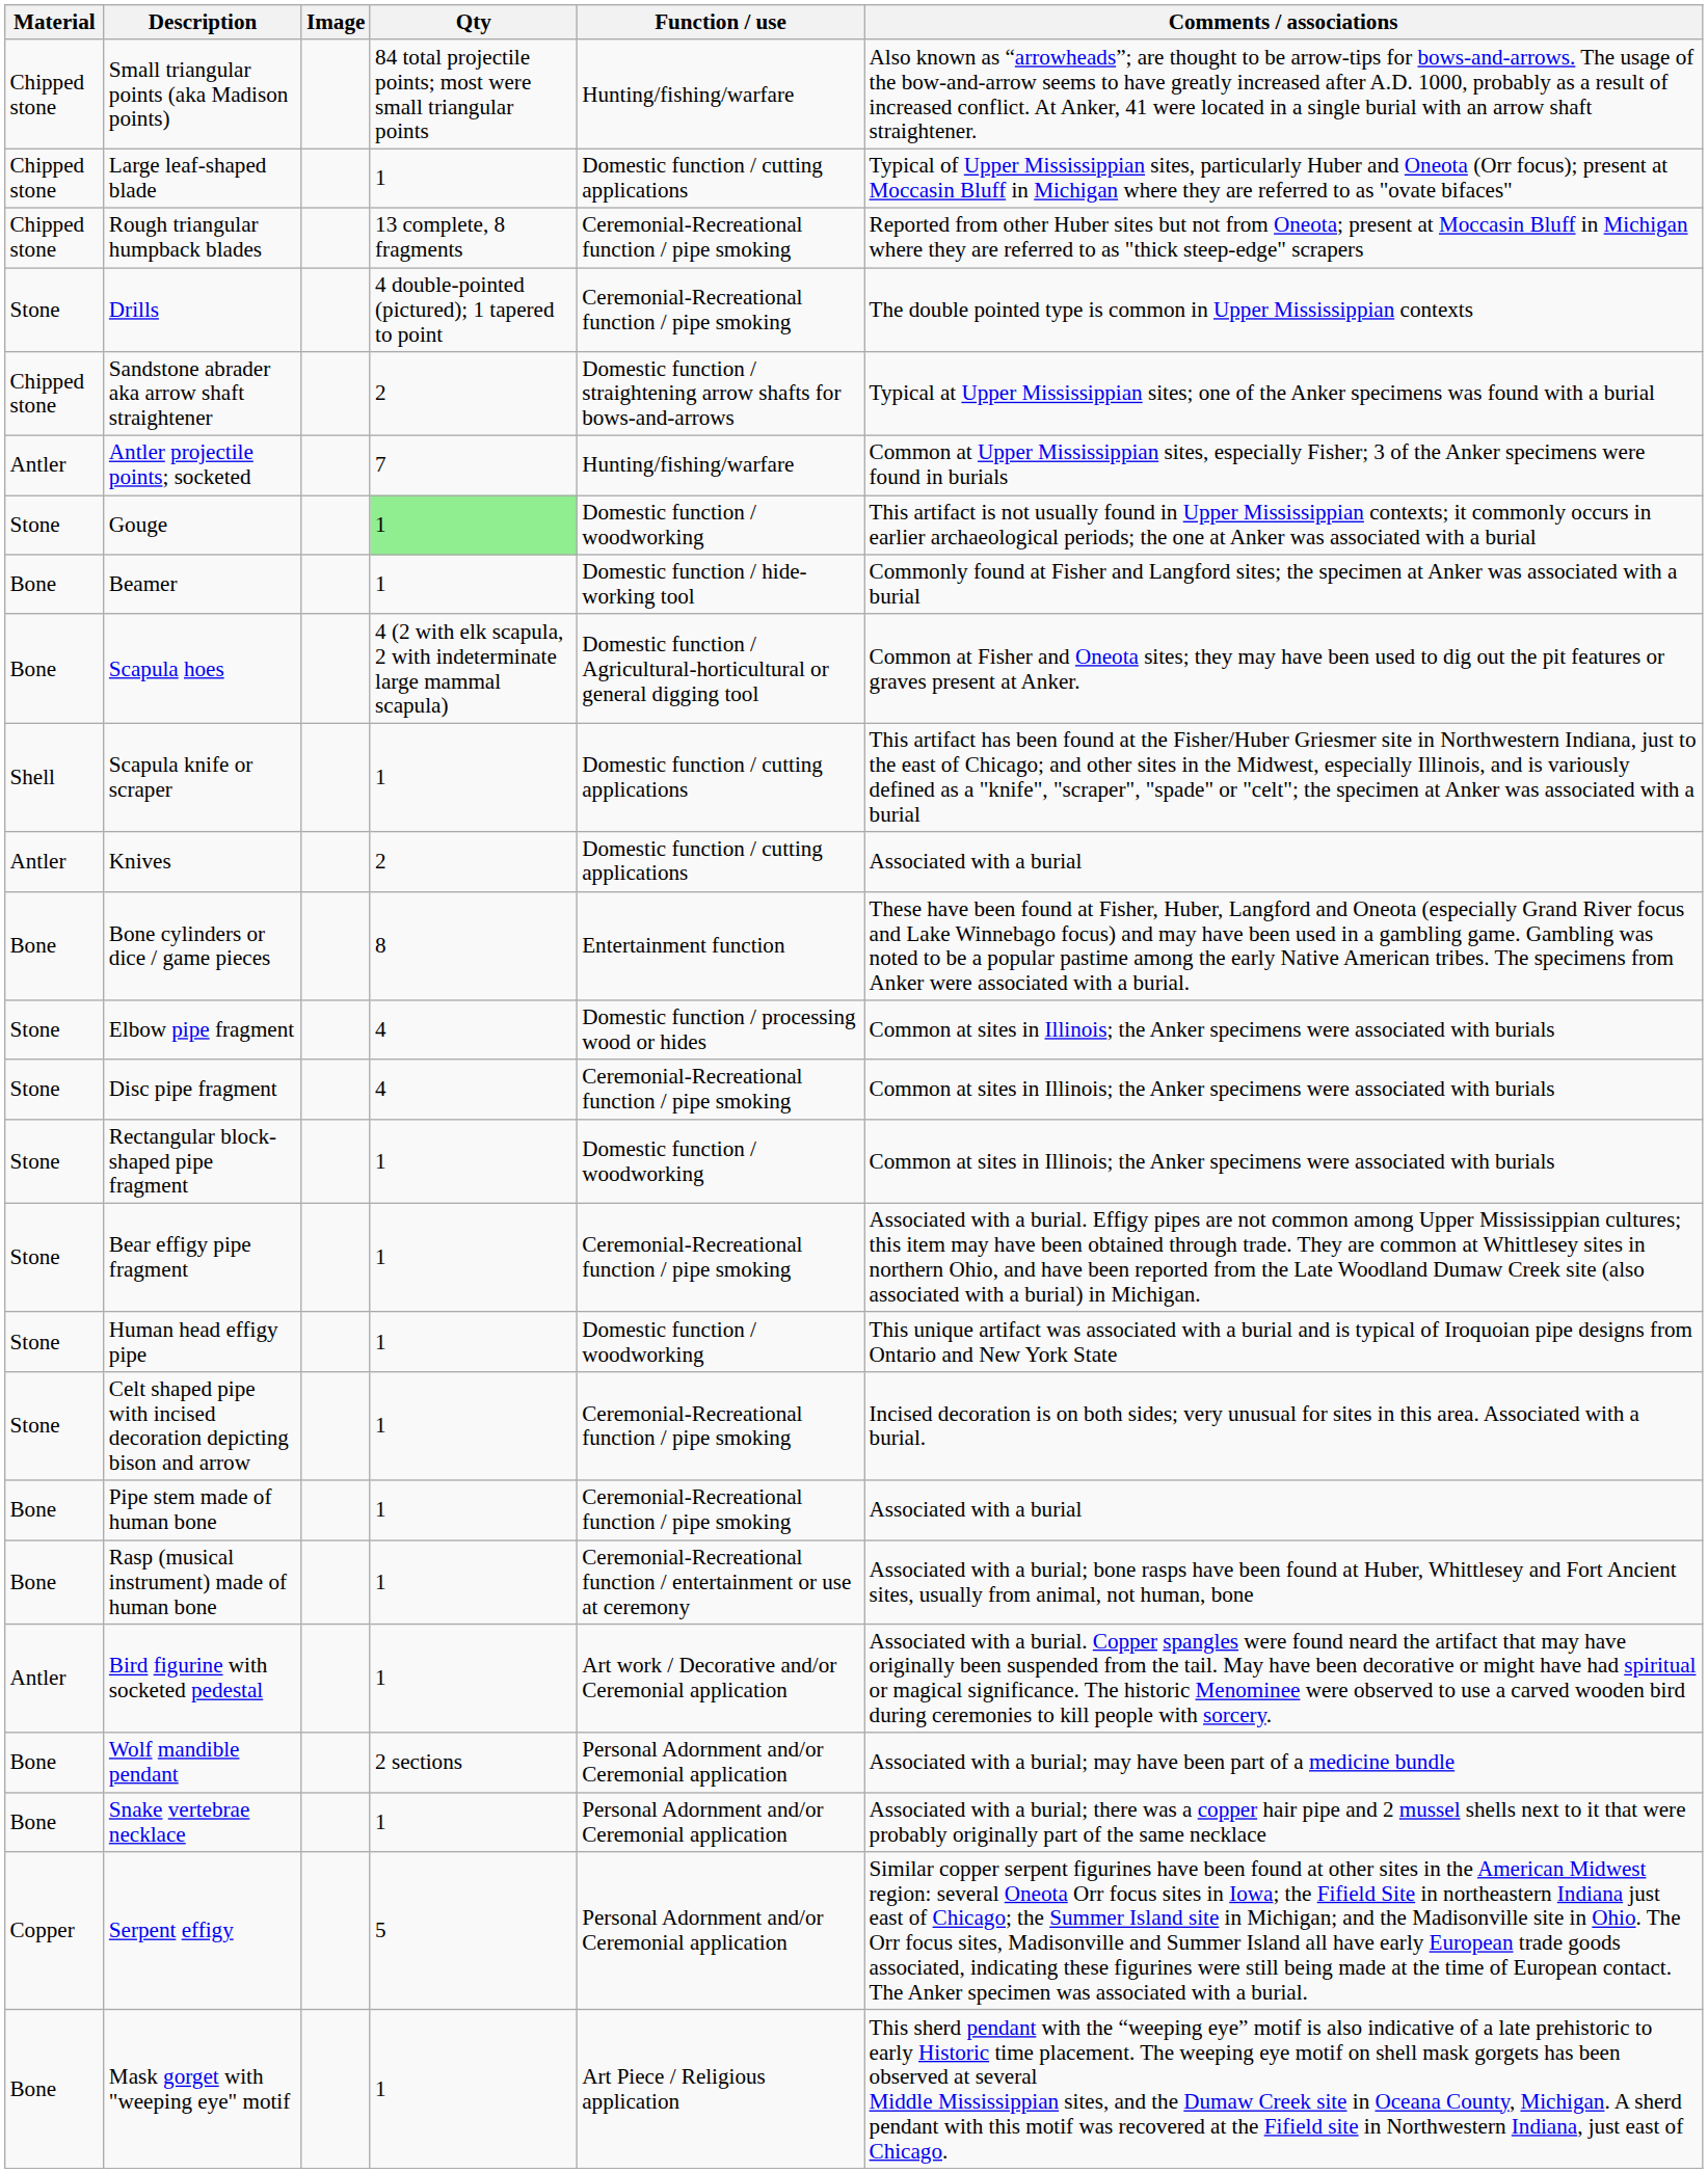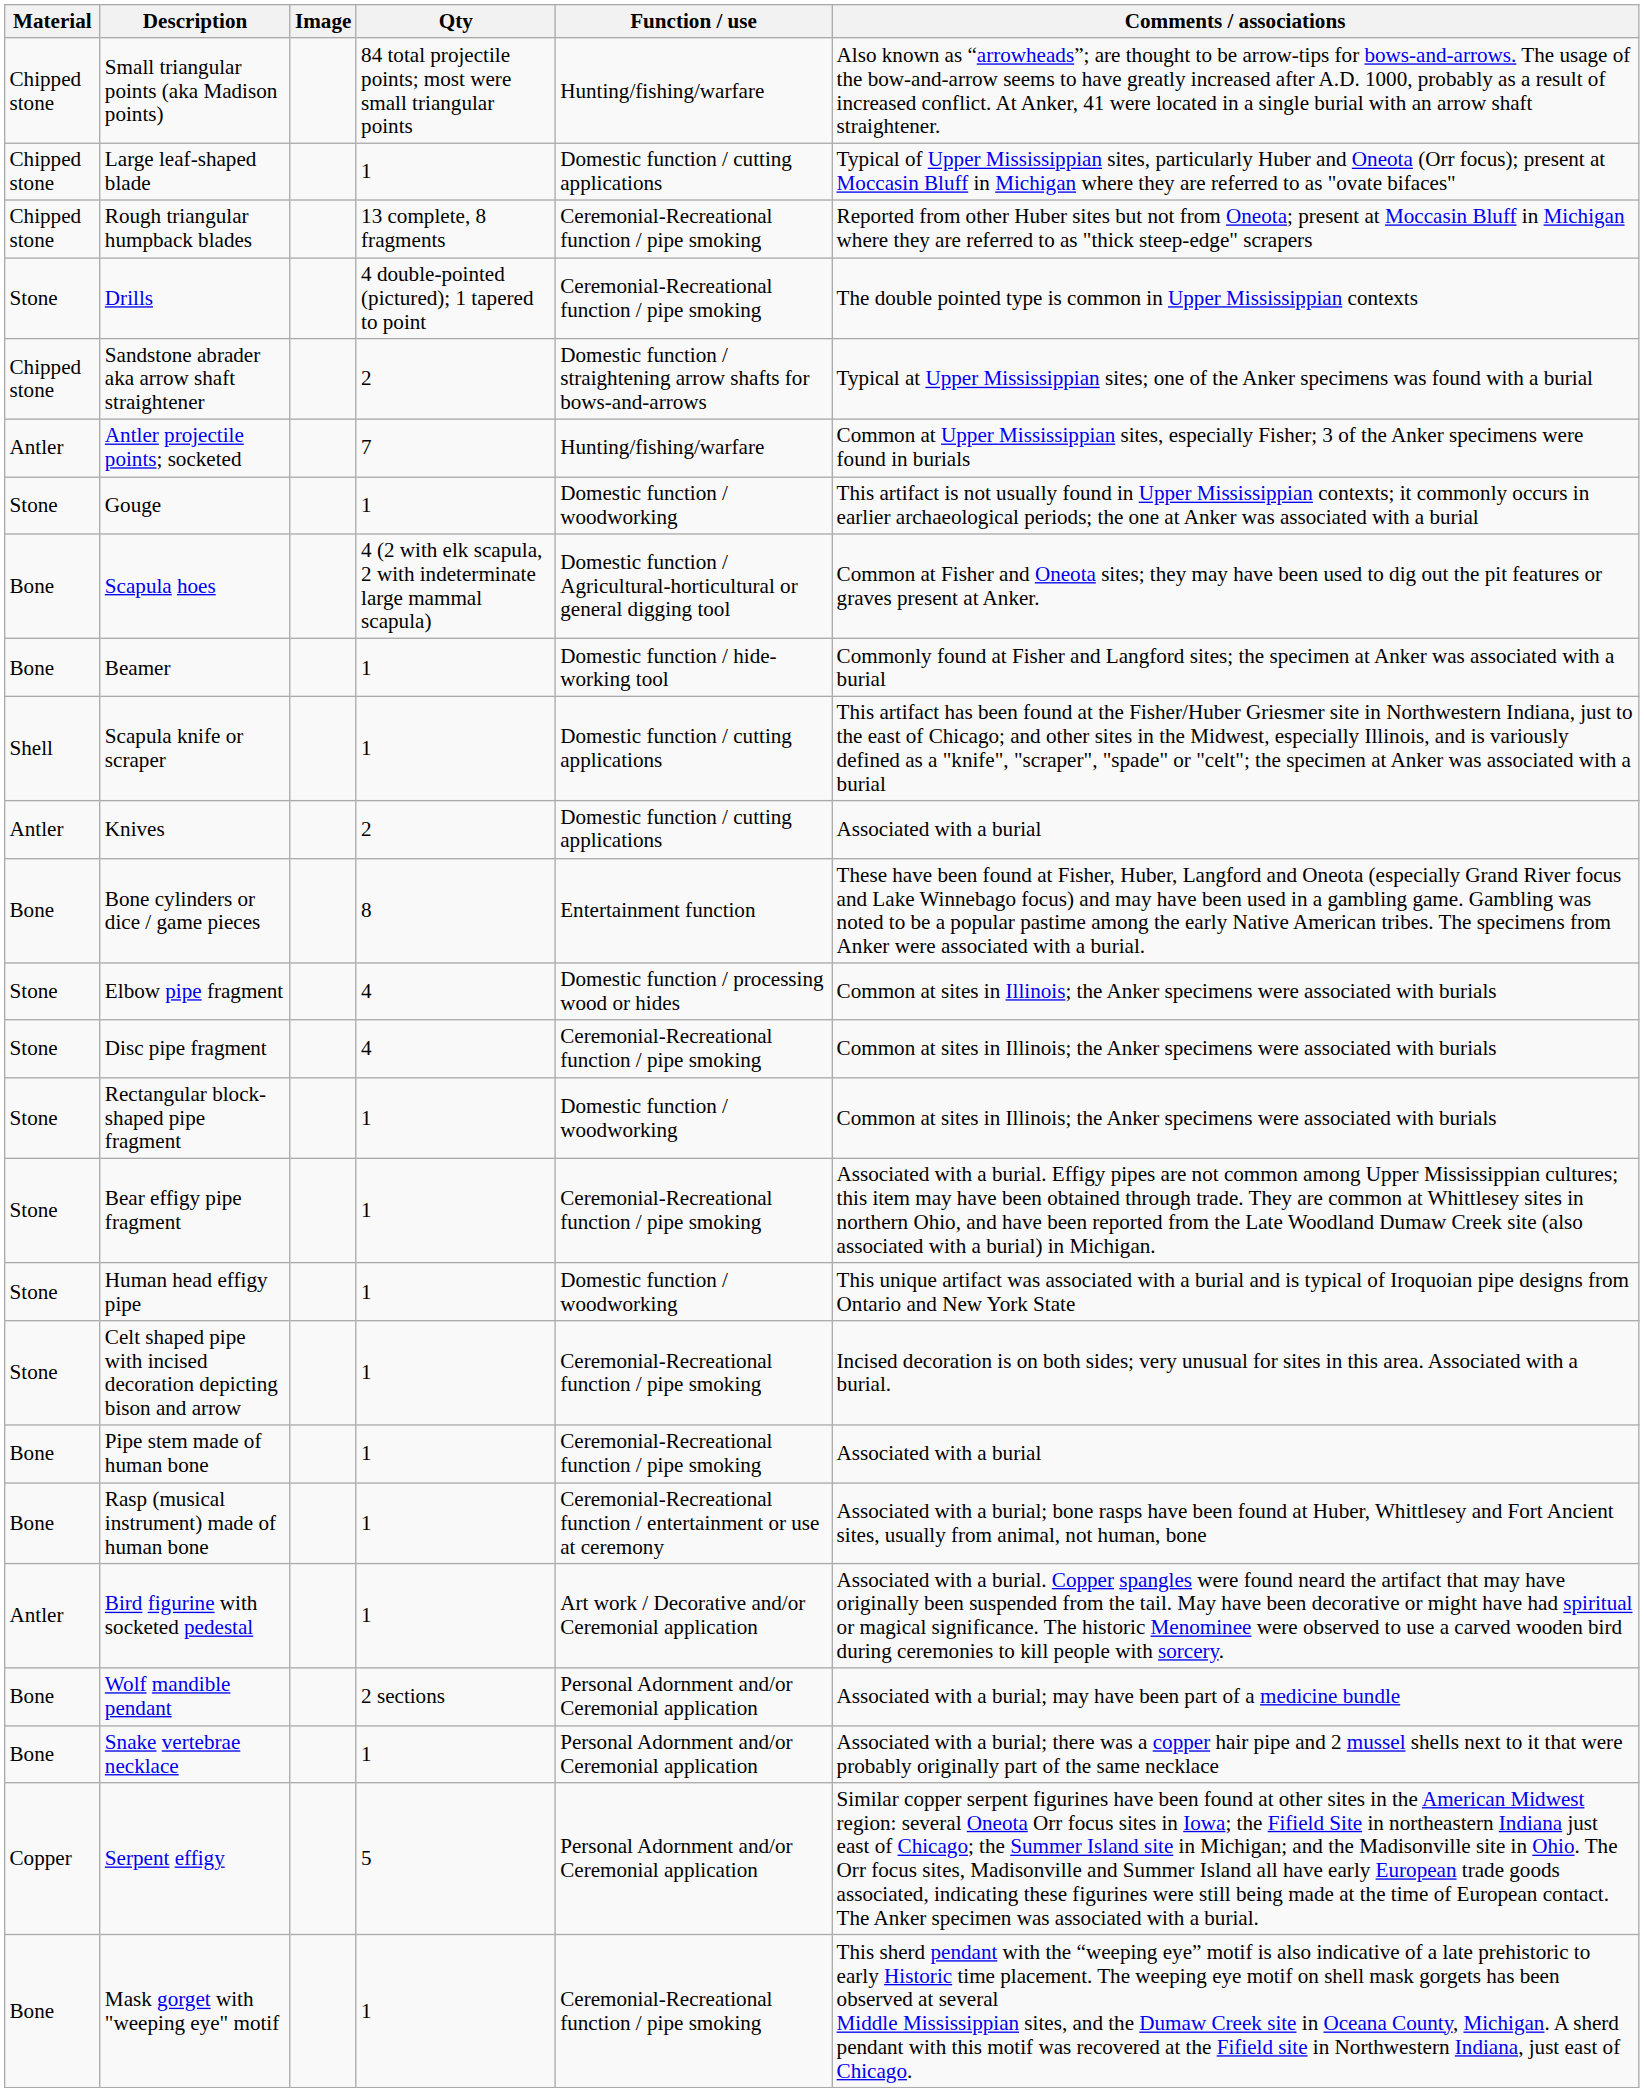Gouge | Qty: lightgreen background -> no background
rows swapped: Beamer <-> Scapula hoes
Mask gorget with "weeping eye" motif | Function / use: Art Piece / Religious application -> Ceremonial-Recreational function / pipe smoking
